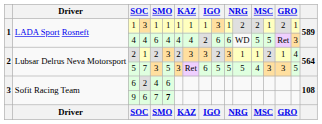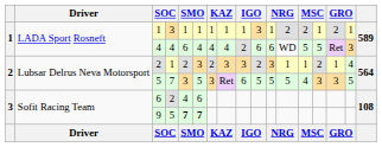9 | column 4: 6 -> 5
9 | column 5: normal -> bold
